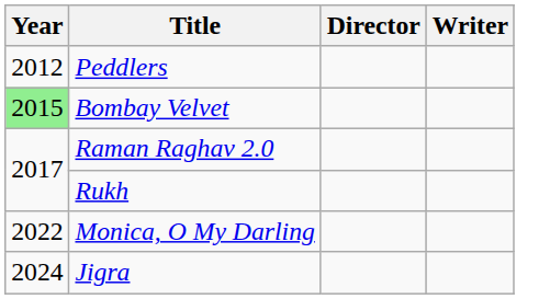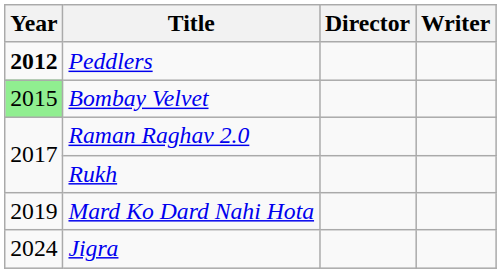Peddlers | Year: normal -> bold
+ row: 2019 | Mard Ko Dard Nahi Hota
- row: 2022 | Monica, O My Darling
